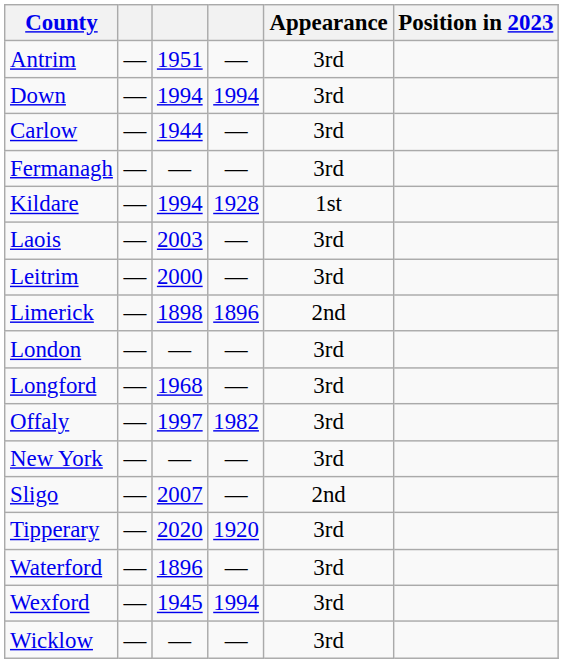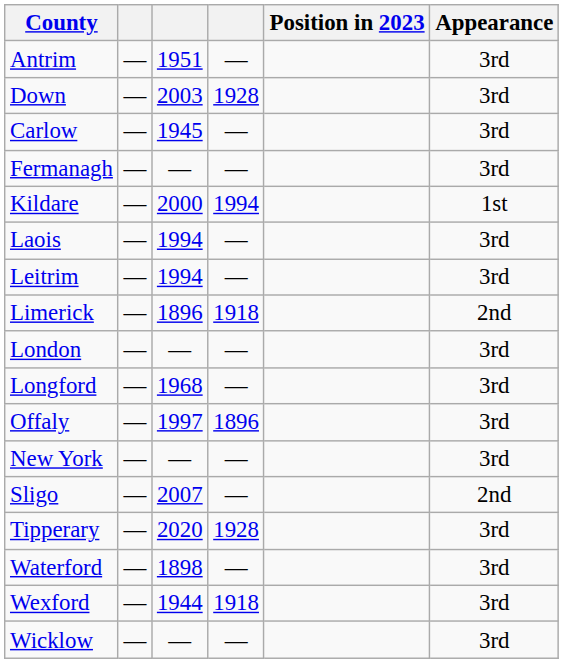columns swapped: Position in 2023 <-> Appearance
Down | column 3: 1994 -> 2003
Down | column 4: 1994 -> 1928
Carlow | column 3: 1944 -> 1945
Kildare | column 3: 1994 -> 2000
Kildare | column 4: 1928 -> 1994
Laois | column 3: 2003 -> 1994
Leitrim | column 3: 2000 -> 1994
Limerick | column 3: 1898 -> 1896
Limerick | column 4: 1896 -> 1918
Offaly | column 4: 1982 -> 1896
Tipperary | column 4: 1920 -> 1928
Waterford | column 3: 1896 -> 1898
Wexford | column 3: 1945 -> 1944
Wexford | column 4: 1994 -> 1918
